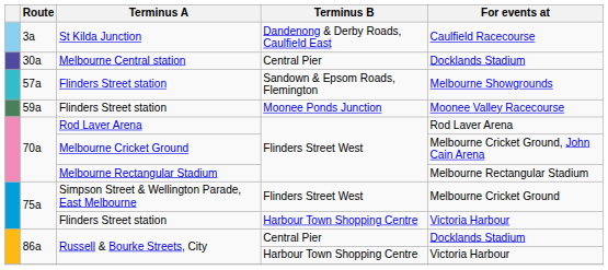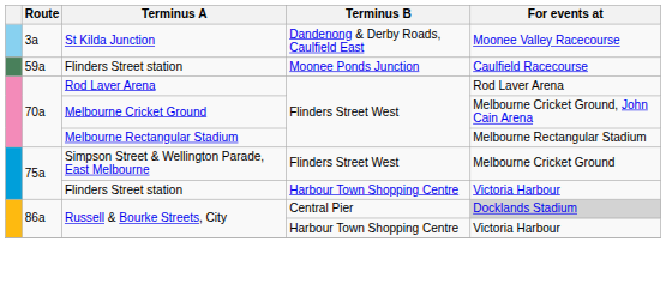St Kilda Junction | For events at: Caulfield Racecourse -> Moonee Valley Racecourse
- row: 30a | Melbourne Central station | Central Pier | Docklands Stadium
- row: 57a | Flinders Street station | Sandown & Epsom Roads, Flemington | Melbourne Showgrounds
Flinders Street station / Moonee Ponds Junction | For events at: Moonee Valley Racecourse -> Caulfield Racecourse
Russell & Bourke Streets, City / Central Pier | For events at: no background -> lightgrey background
